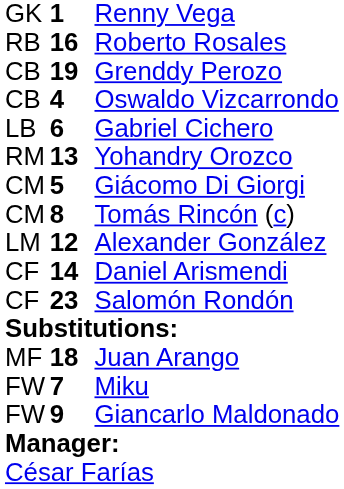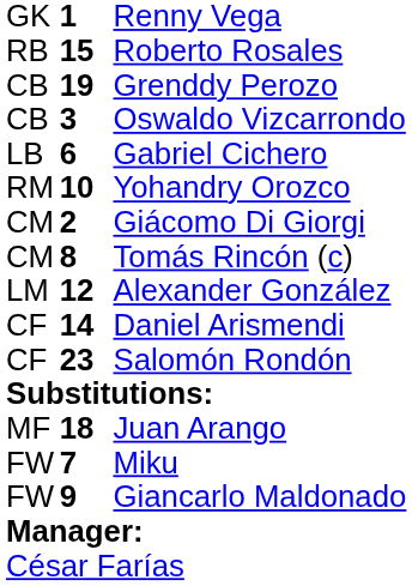Roberto Rosales | column 2: 16 -> 15
Oswaldo Vizcarrondo | column 2: 4 -> 3
Yohandry Orozco | column 2: 13 -> 10
Giácomo Di Giorgi | column 2: 5 -> 2
